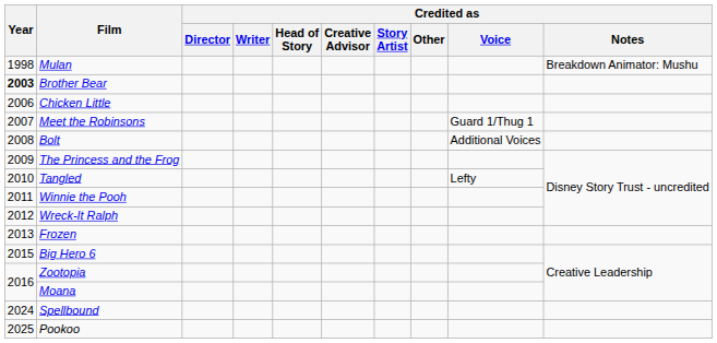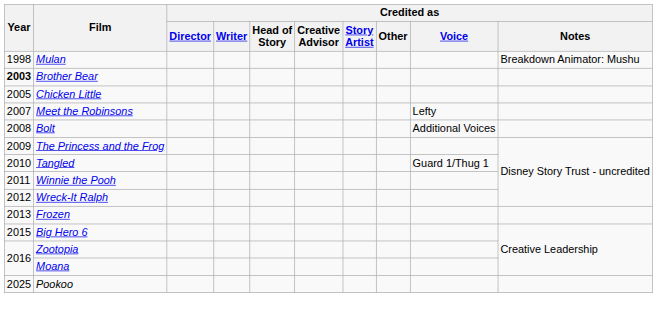Chicken Little | Year: 2006 -> 2005
Meet the Robinsons | Credited as / Voice: Guard 1/Thug 1 -> Lefty
Tangled | Credited as / Voice: Lefty -> Guard 1/Thug 1
- row: 2024 | Spellbound
